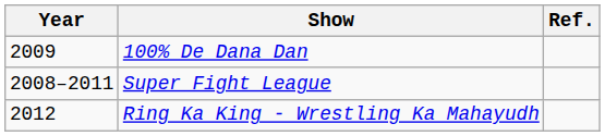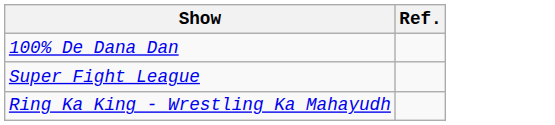- column: Year | 2009 | 2008–2011 | 2012
